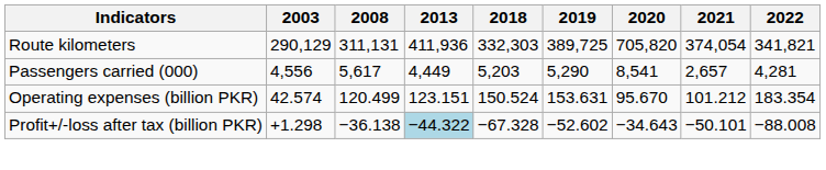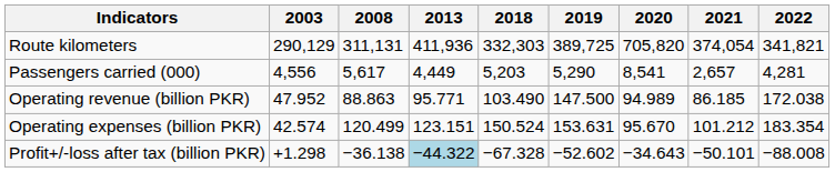+ row: Operating revenue (billion PKR) | 47.952 | 88.863 | 95.771 | 103.490 | 147.500 | 94.989 | 86.185 | 172.038
